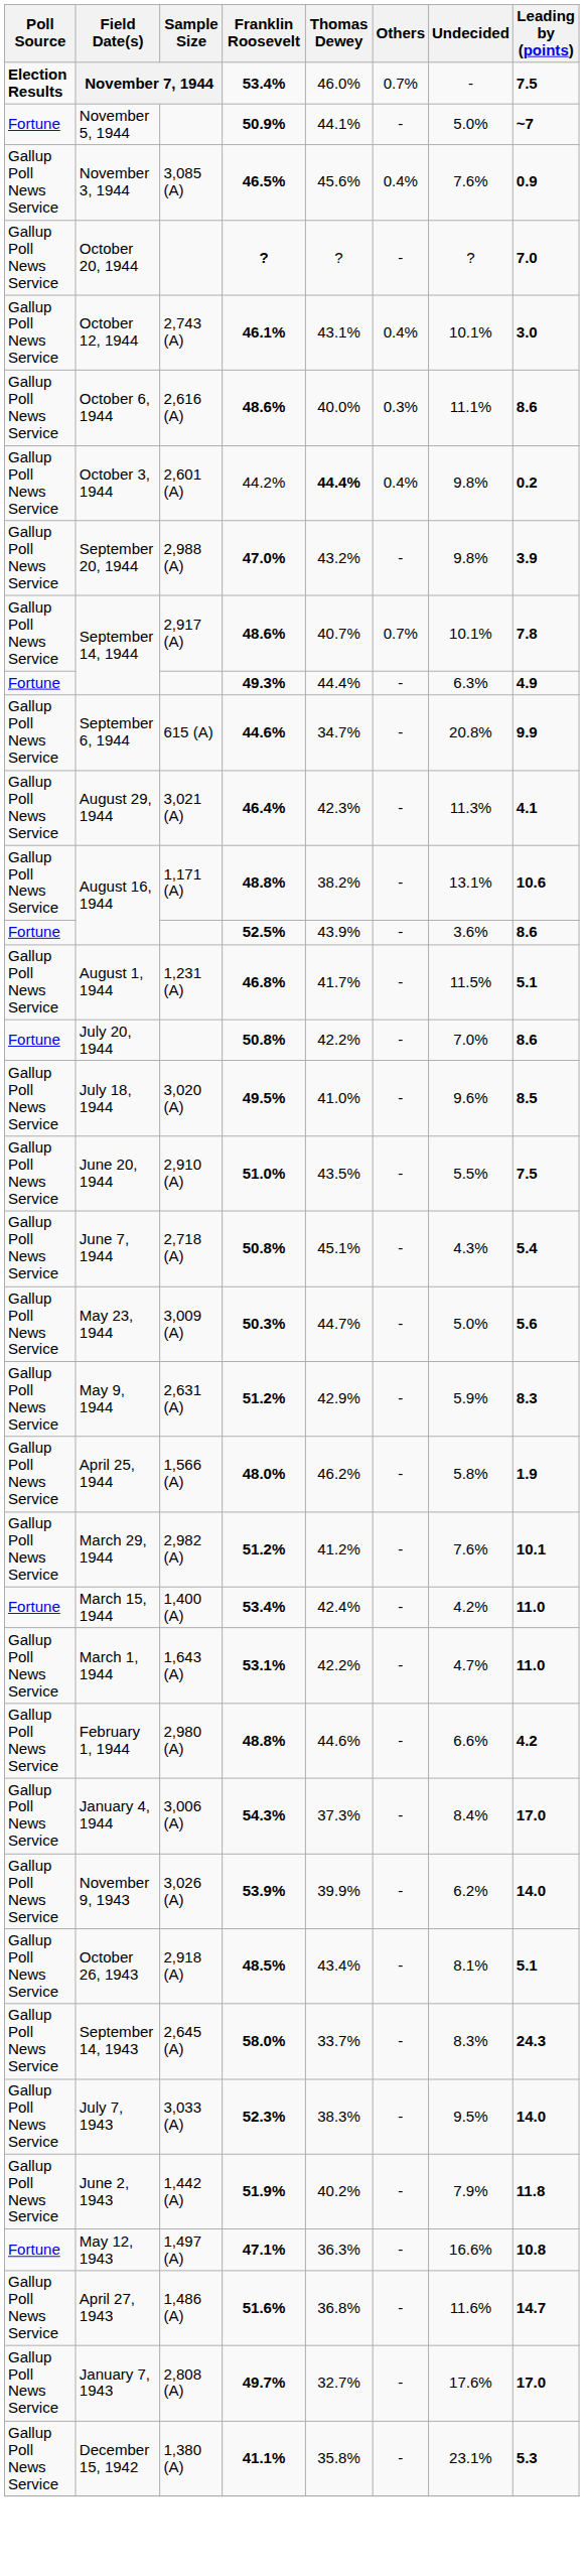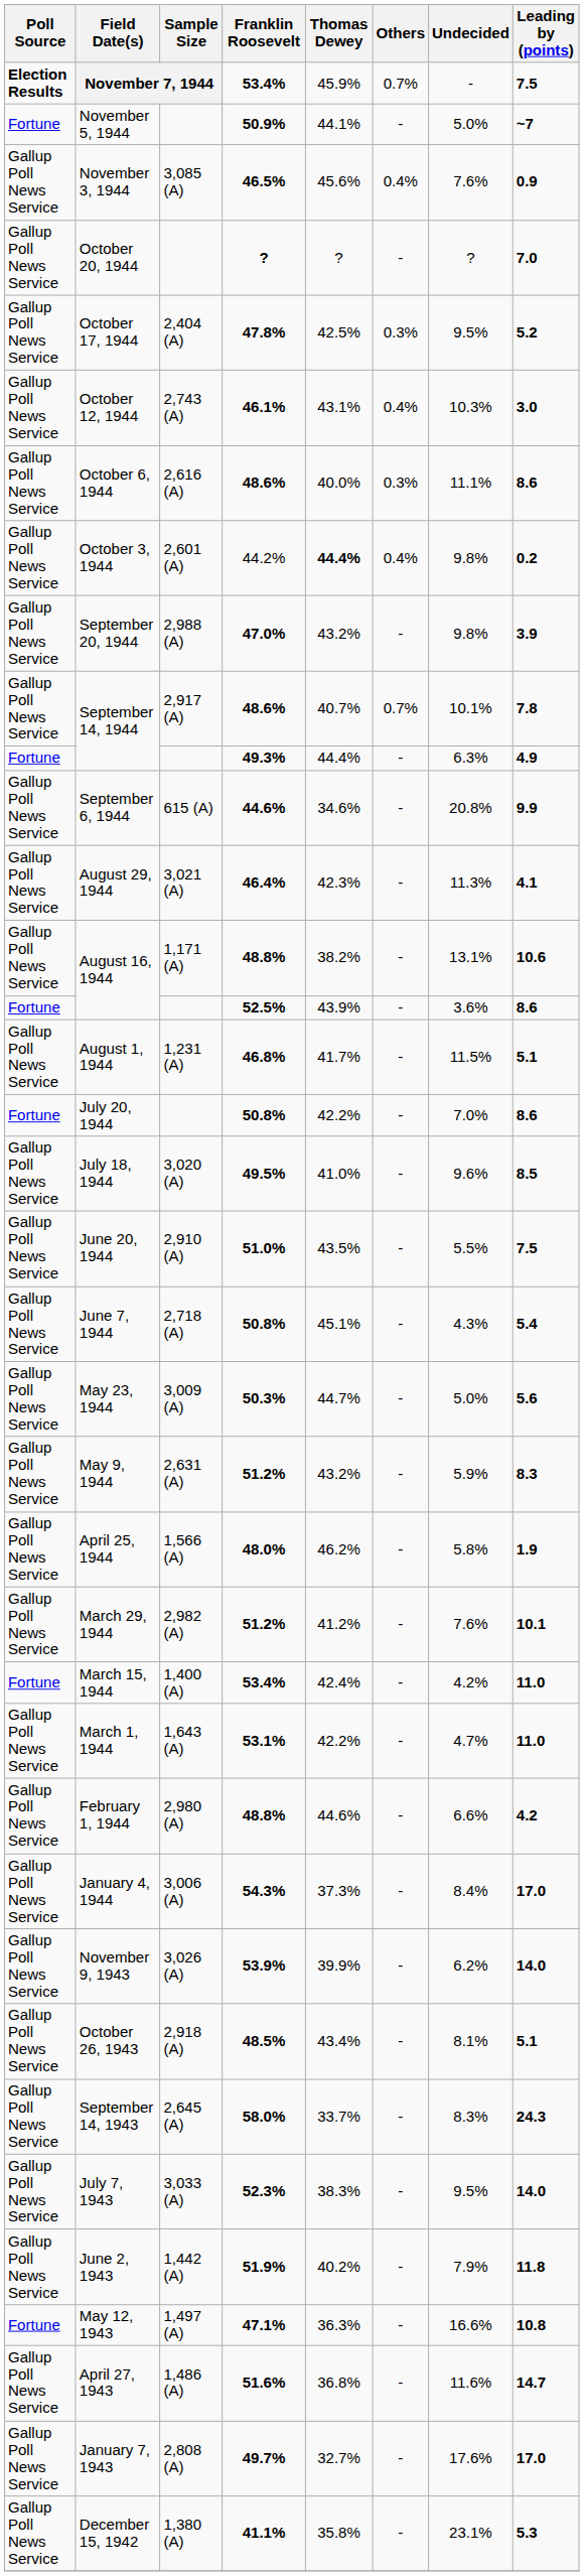November 7, 1944 | Thomas Dewey: 46.0% -> 45.9%
+ row: Gallup Poll News Service | October 17, 1944 | 2,404 (A) | 47.8% | 42.5% | 0.3% | 9.5% | 5.2
October 12, 1944 | Undecided: 10.1% -> 10.3%
September 6, 1944 | Thomas Dewey: 34.7% -> 34.6%
May 9, 1944 | Thomas Dewey: 42.9% -> 43.2%
